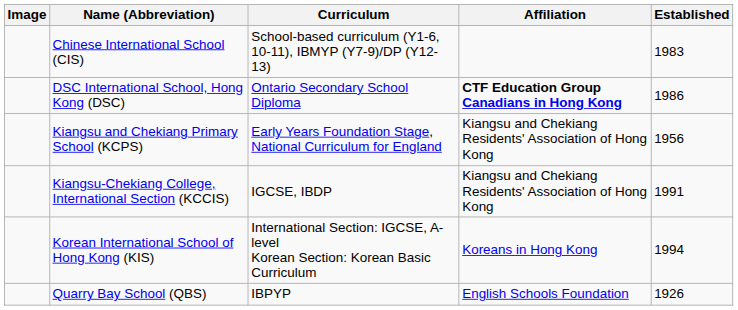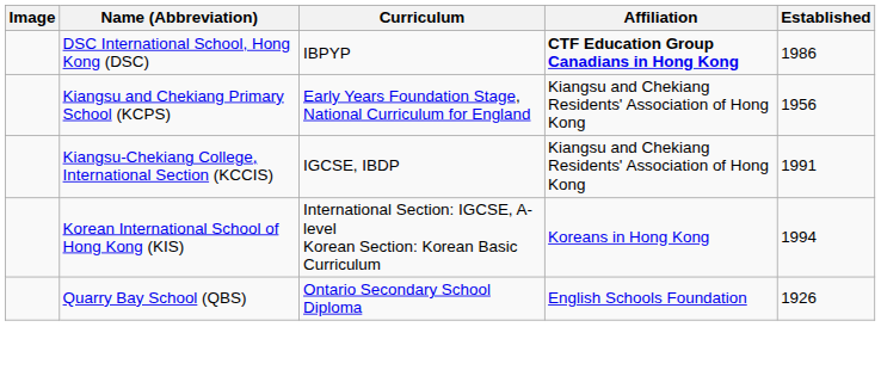- row: Chinese International School (CIS) | School-based curriculum (Y1-6, 10-11), IBMYP (Y7-9)/DP (Y12-13) | 1983
DSC International School, Hong Kong (DSC) | Curriculum: Ontario Secondary School Diploma -> IBPYP
Quarry Bay School (QBS) | Curriculum: IBPYP -> Ontario Secondary School Diploma
